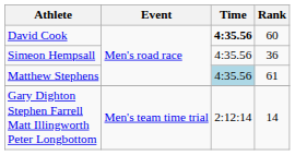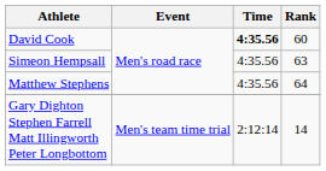Simeon Hempsall | Rank: 36 -> 63
Matthew Stephens | Time: lightblue background -> no background
Matthew Stephens | Rank: 61 -> 64
